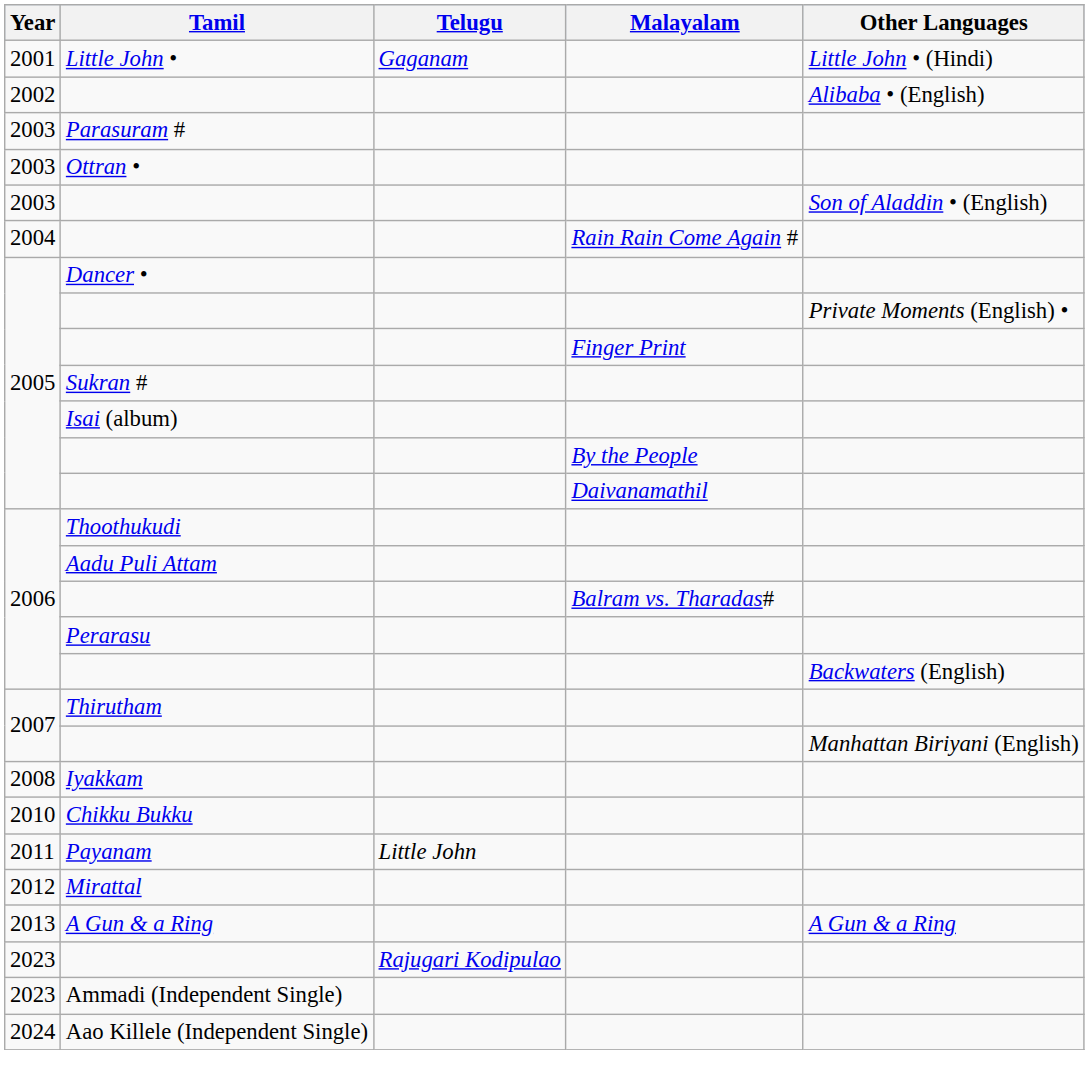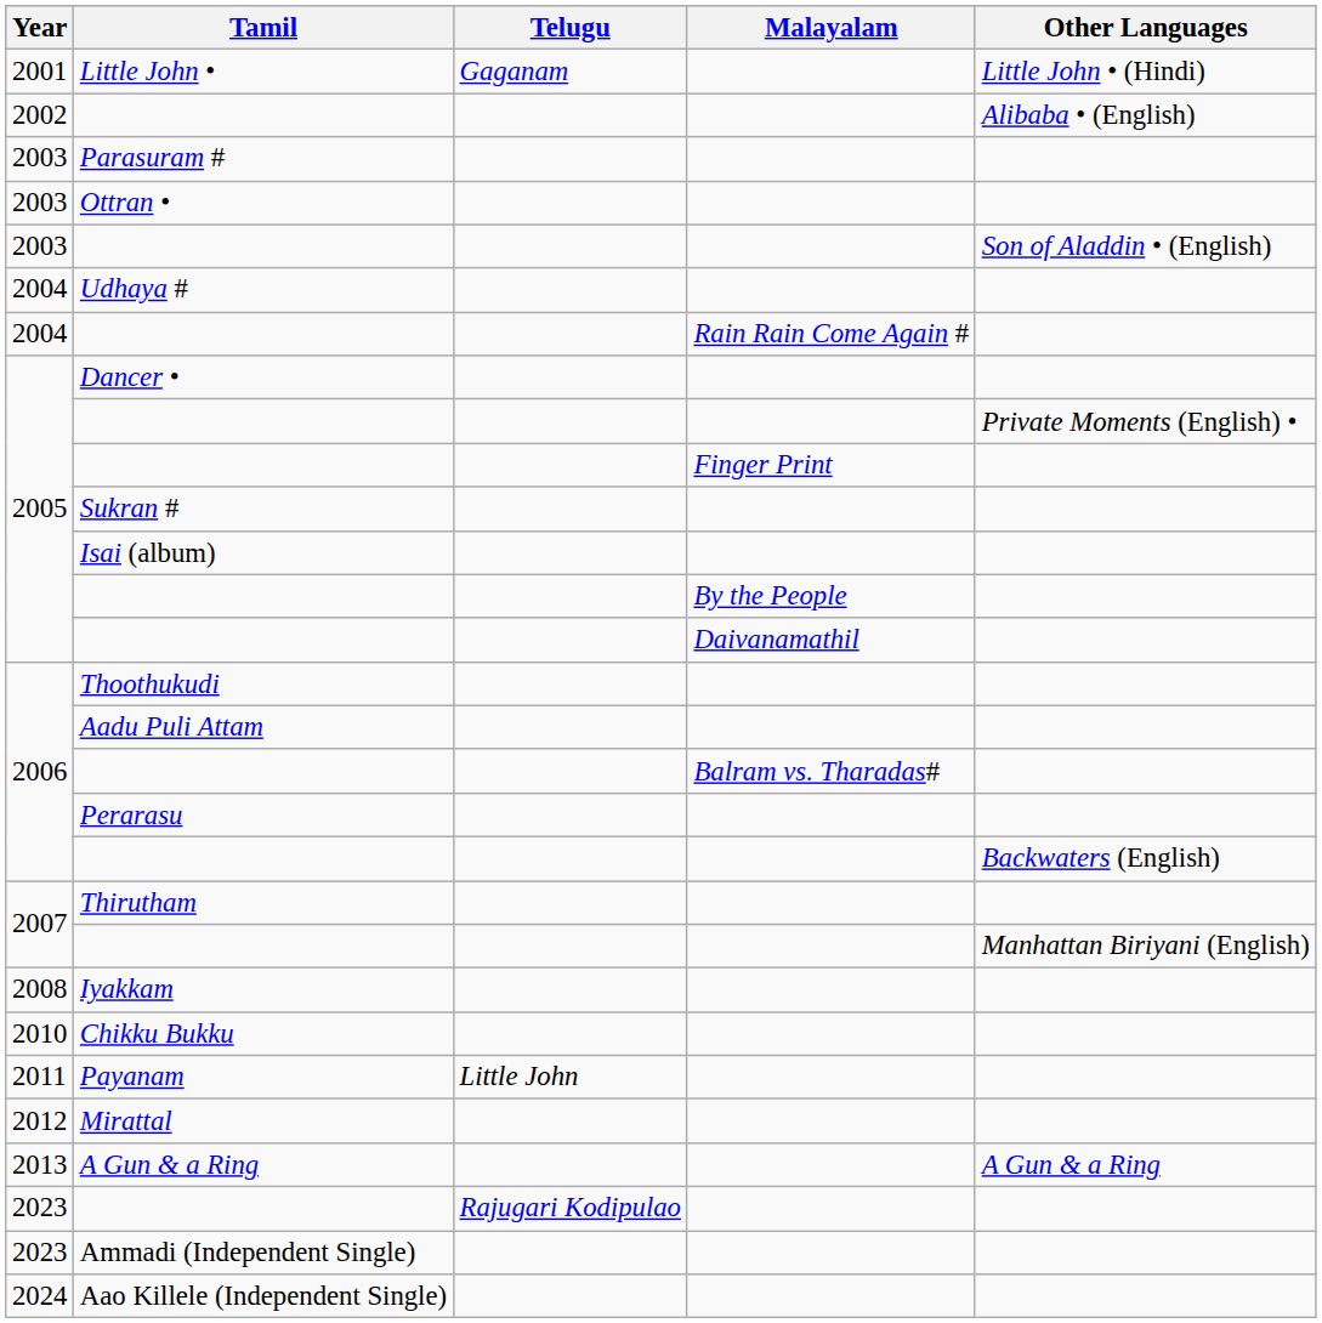+ row: 2004 | Udhaya #
